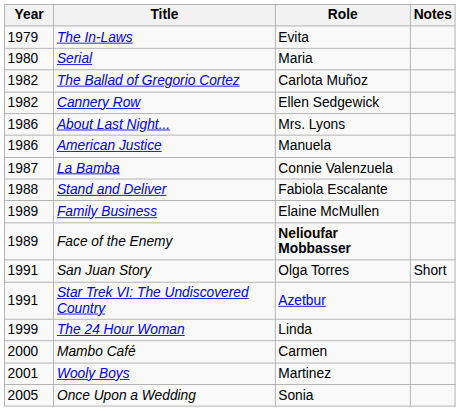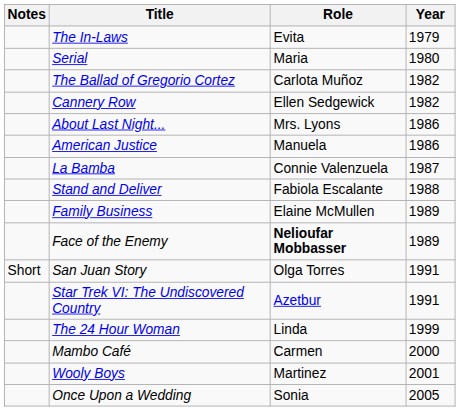columns swapped: Year <-> Notes
